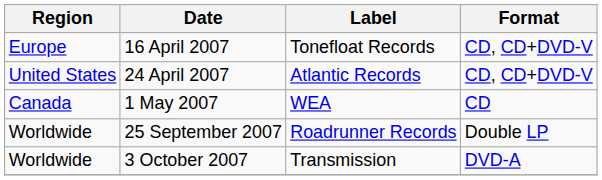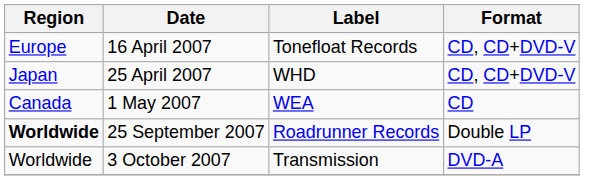- row: United States | 24 April 2007 | Atlantic Records | CD, CD+DVD-V
+ row: Japan | 25 April 2007 | WHD | CD, CD+DVD-V
25 September 2007 | Region: normal -> bold
